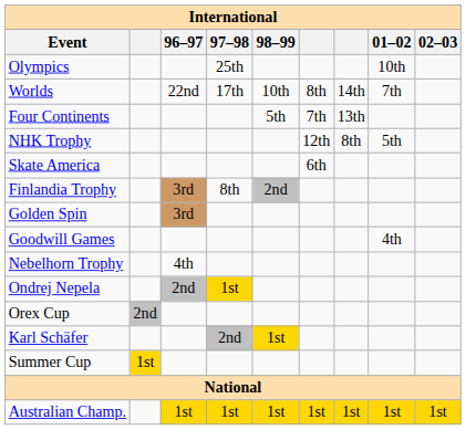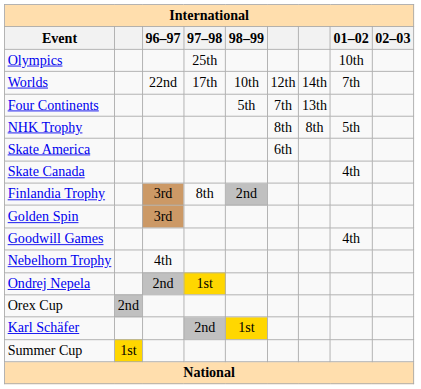Worlds | column 6: 8th -> 12th
NHK Trophy | column 6: 12th -> 8th
+ row: Skate Canada | 4th
- row: Australian Champ. | 1st | 1st | 1st | 1st | 1st | 1st | 1st
